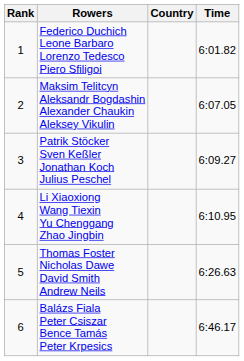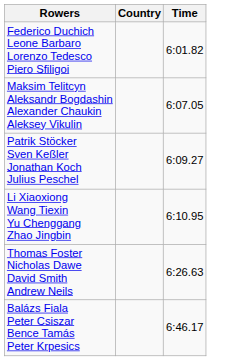- column: Rank | 1 | 2 | 3 | 4 | 5 | 6
